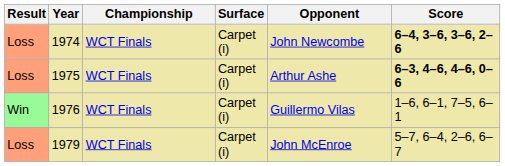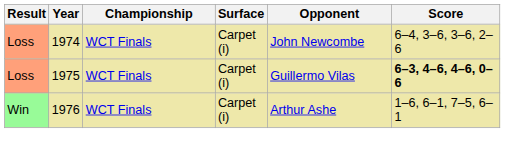1974 | Score: bold -> normal
1975 | Opponent: Arthur Ashe -> Guillermo Vilas
1976 | Opponent: Guillermo Vilas -> Arthur Ashe
- row: Loss | 1979 | WCT Finals | Carpet (i) | John McEnroe | 5–7, 6–4, 2–6, 6–7
